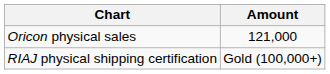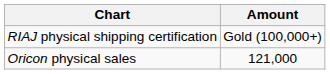rows swapped: Oricon physical sales <-> RIAJ physical shipping certification
